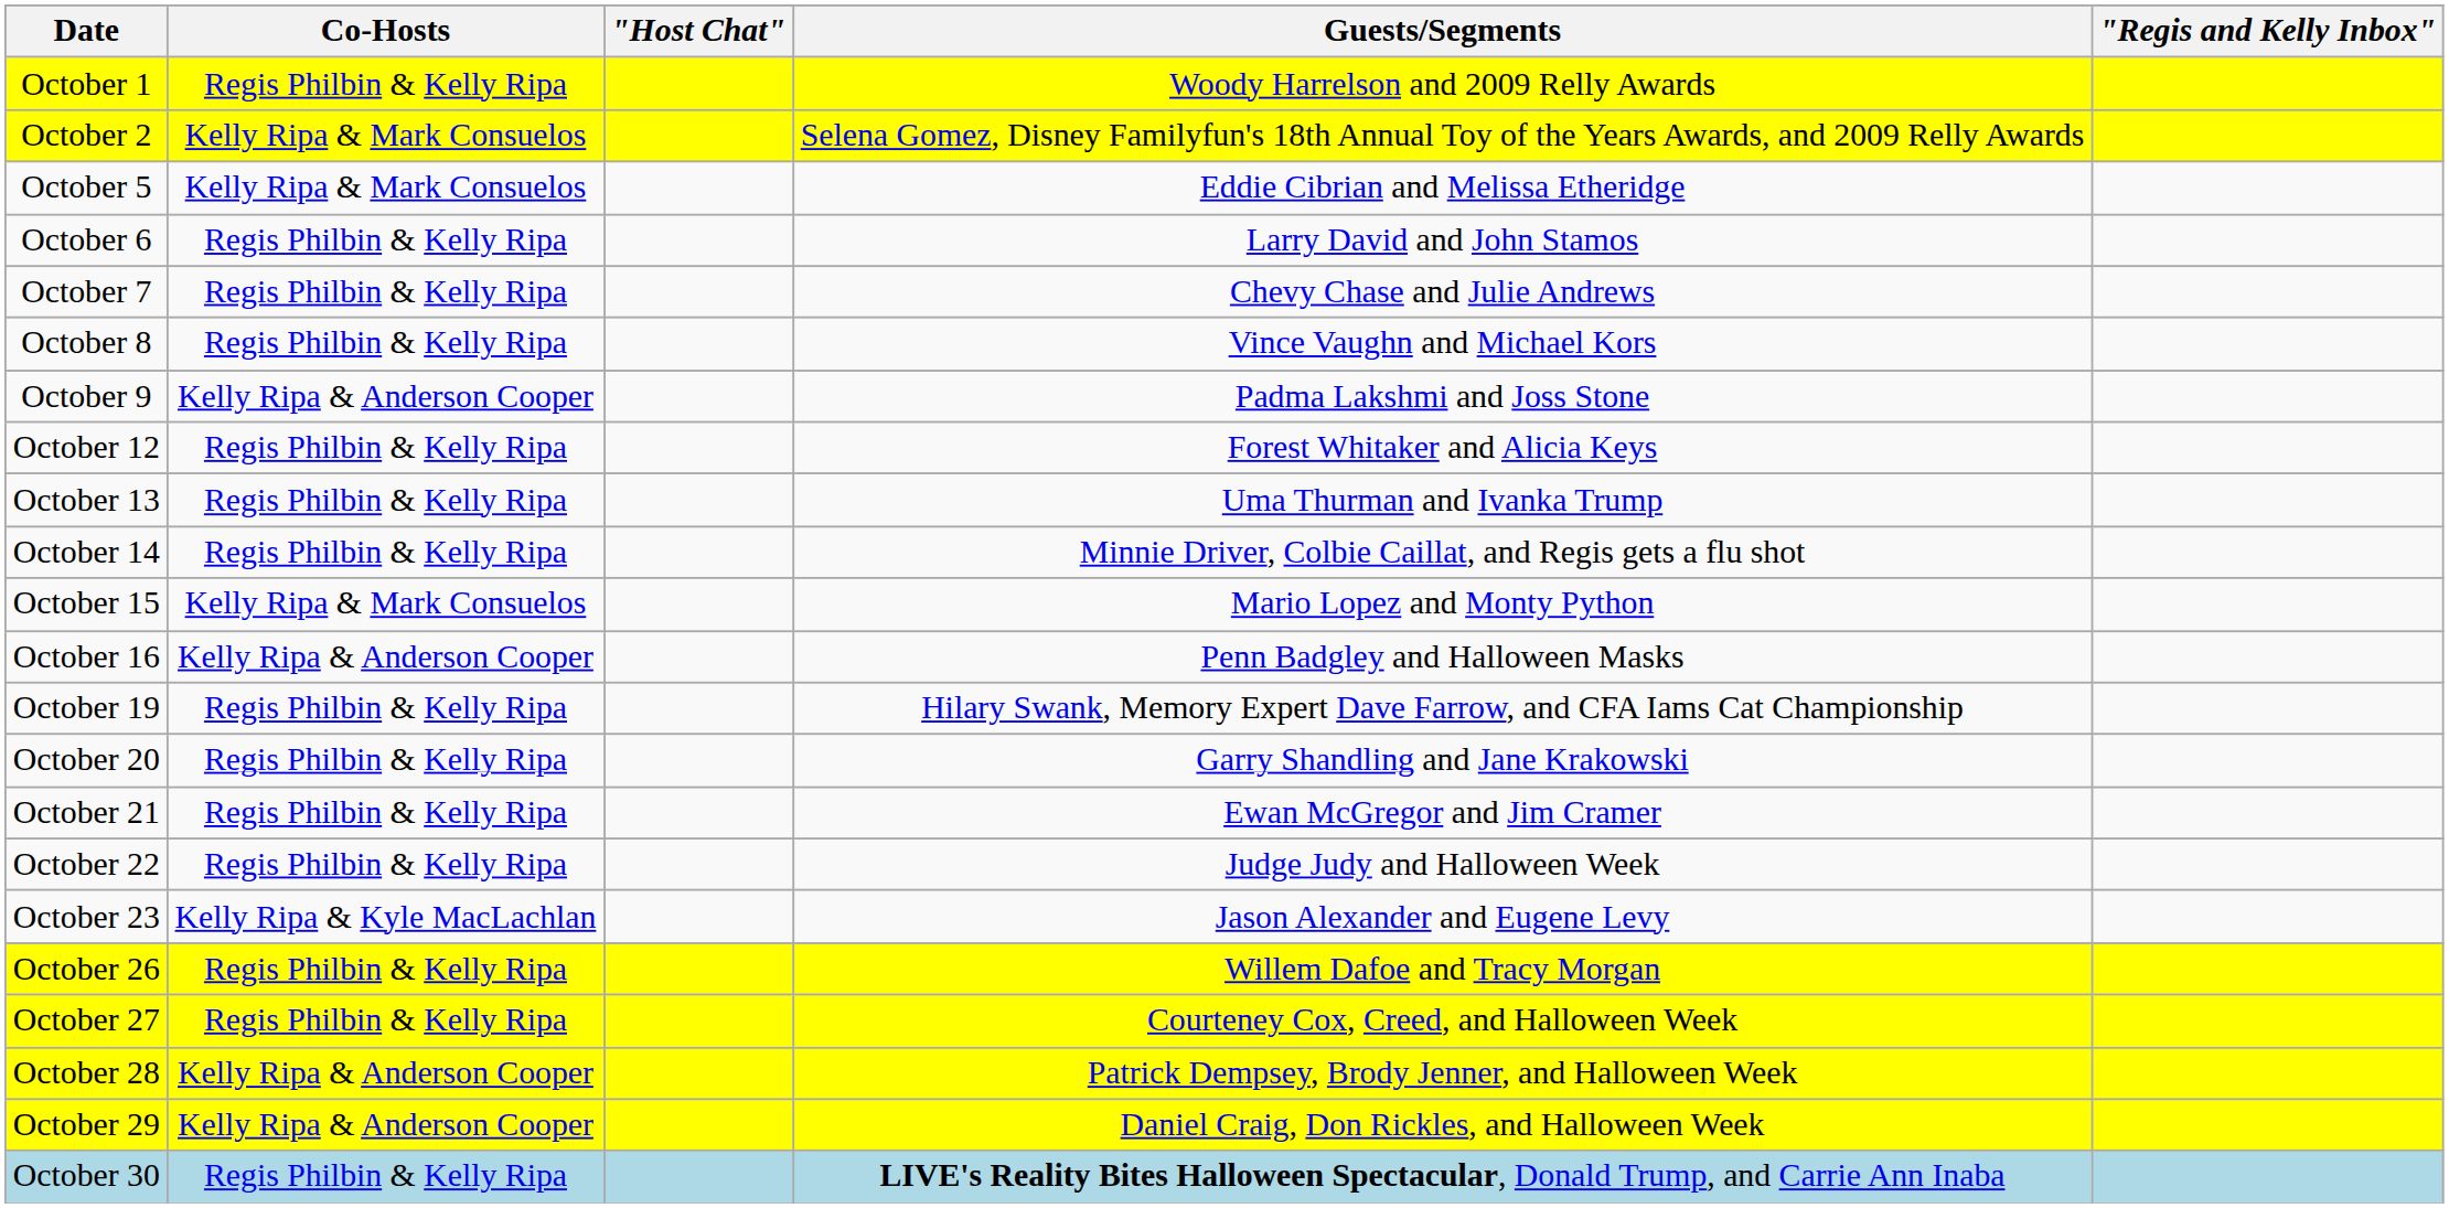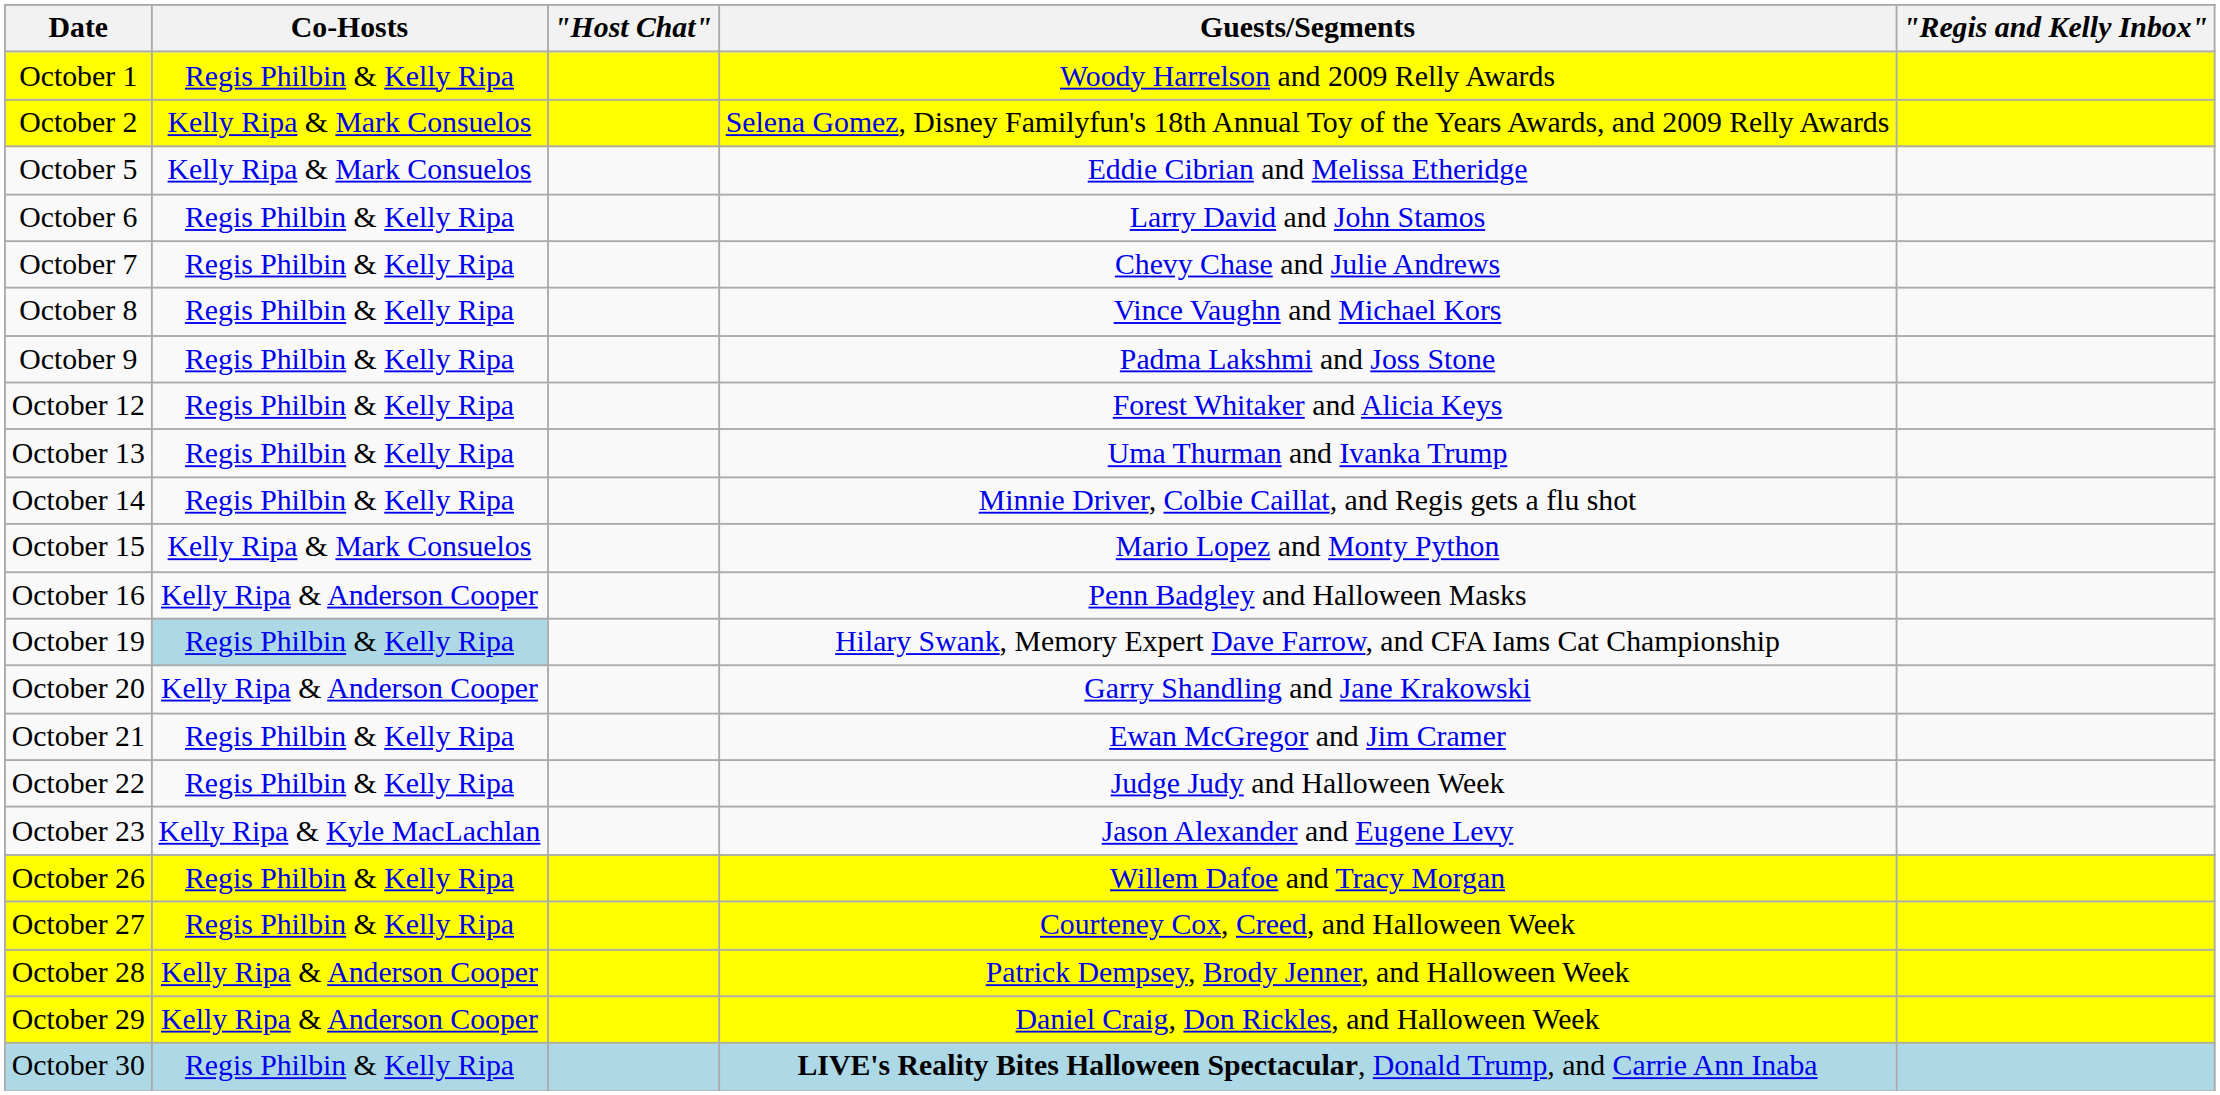October 9 | Co-Hosts: Kelly Ripa & Anderson Cooper -> Regis Philbin & Kelly Ripa
October 19 | Co-Hosts: no background -> lightblue background
October 20 | Co-Hosts: Regis Philbin & Kelly Ripa -> Kelly Ripa & Anderson Cooper
